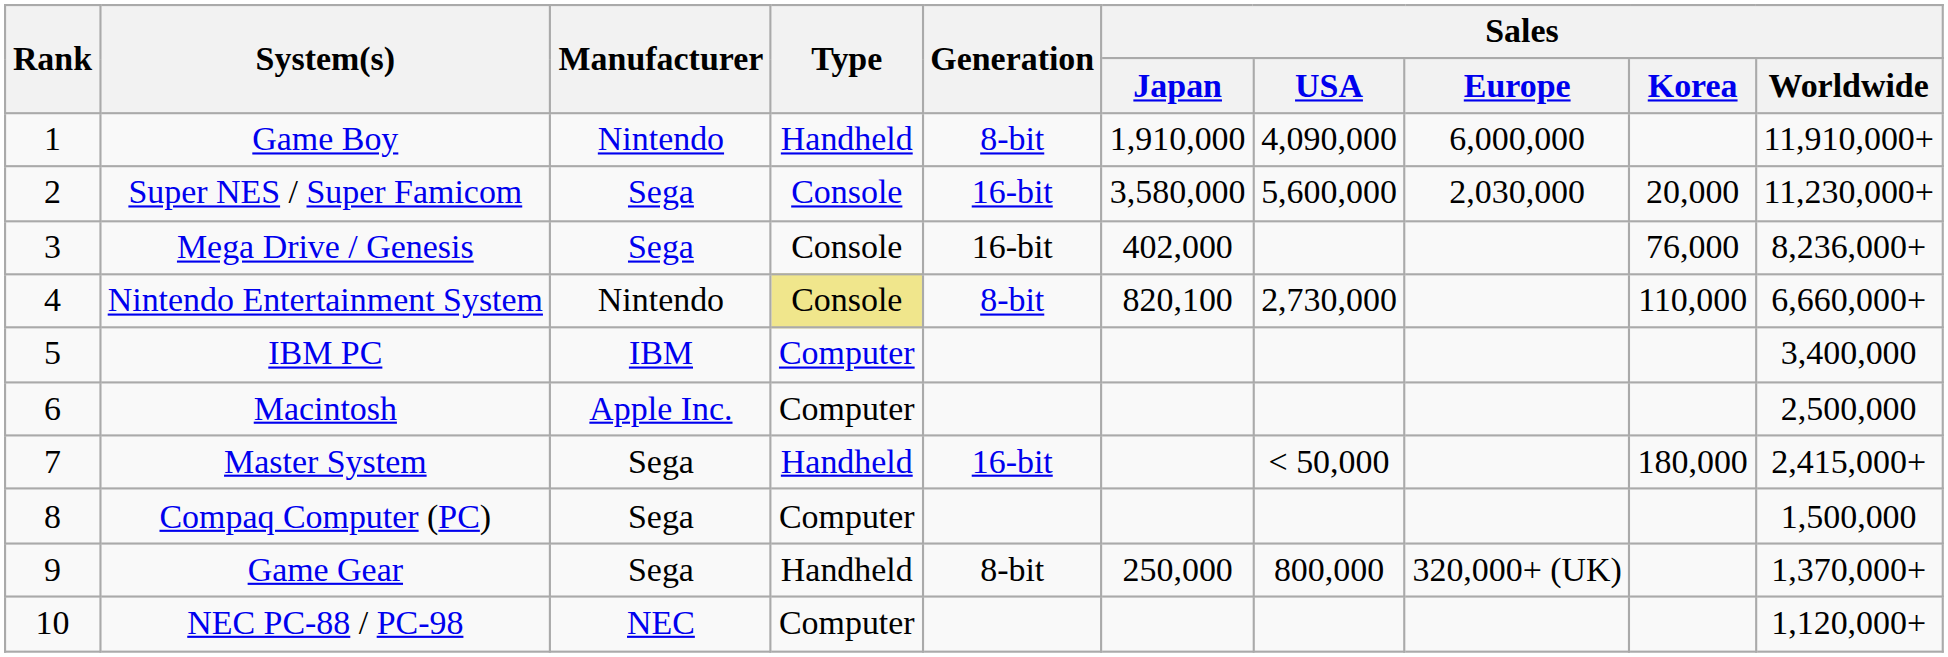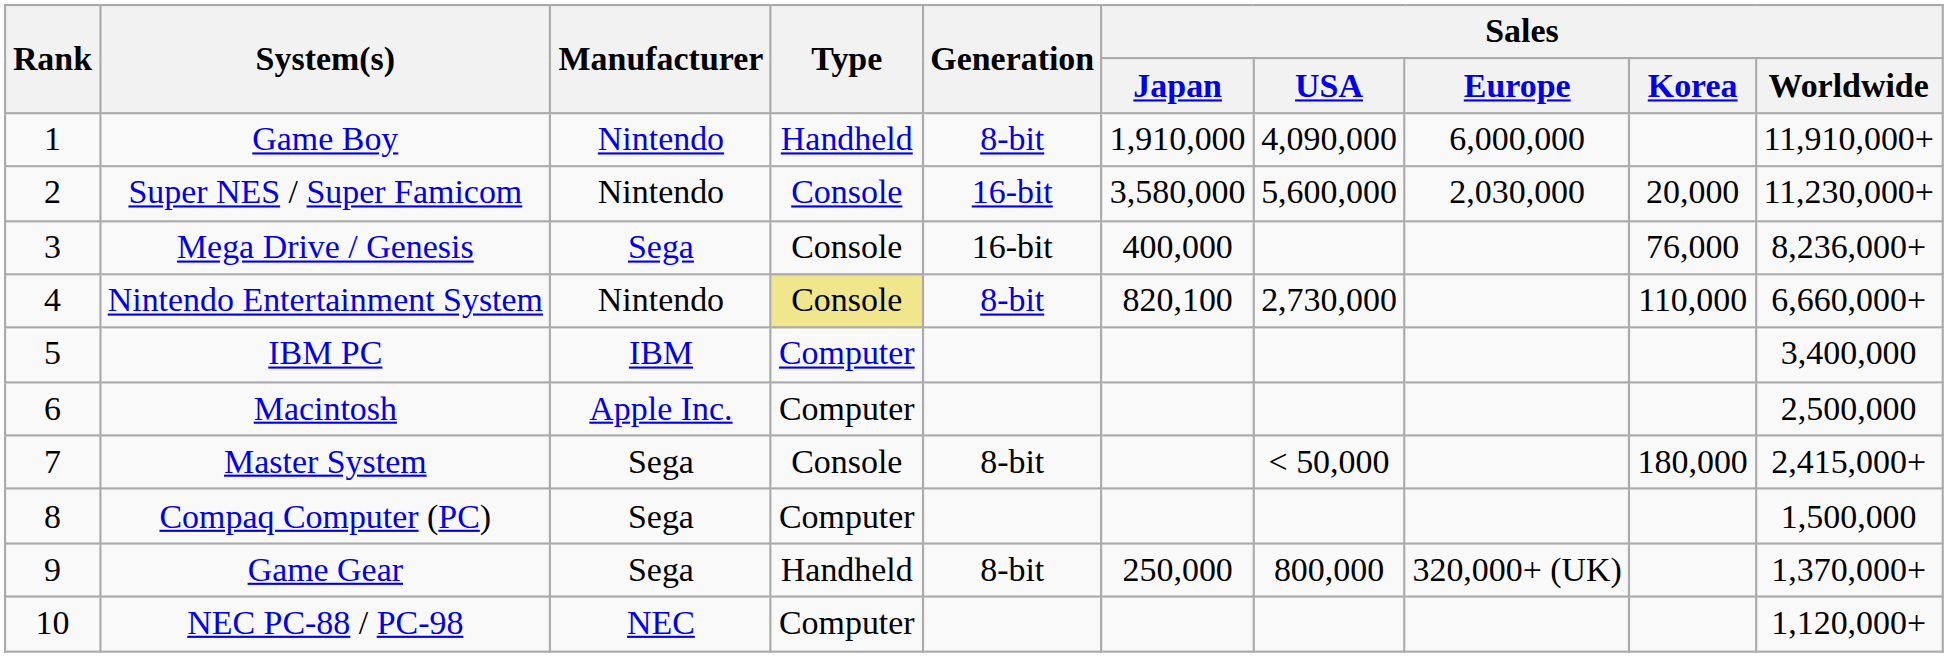Super NES / Super Famicom | Manufacturer: Sega -> Nintendo
Mega Drive / Genesis | Sales / Japan: 402,000 -> 400,000
Master System | Type: Handheld -> Console
Master System | Generation: 16-bit -> 8-bit
